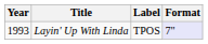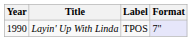Layin' Up With Linda | Year: 1993 -> 1990
